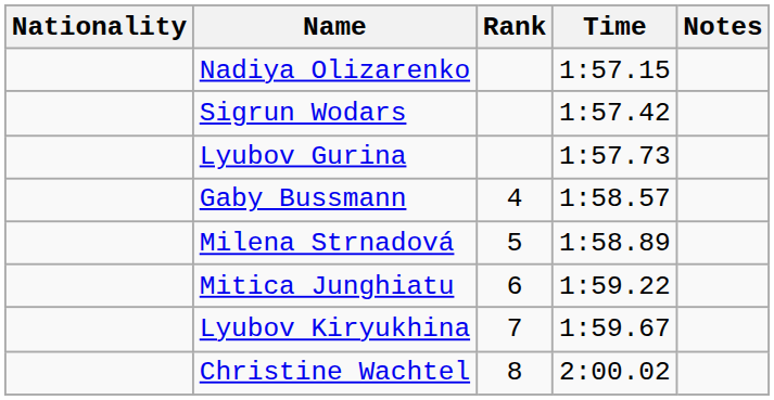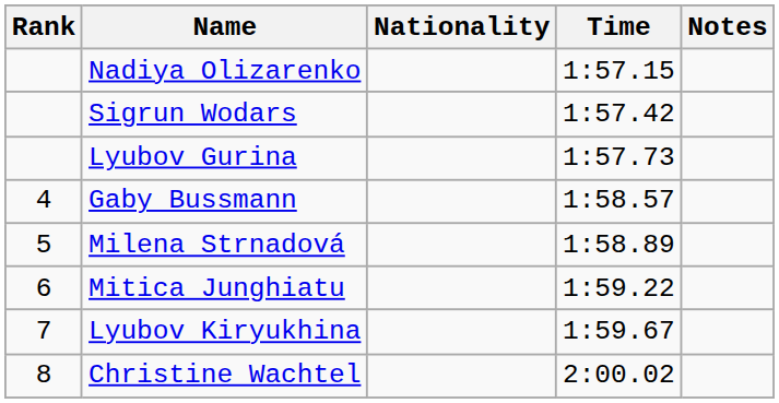columns swapped: Rank <-> Nationality
